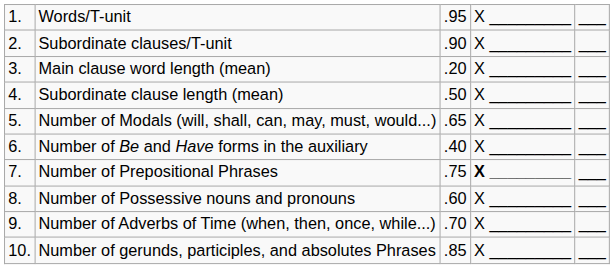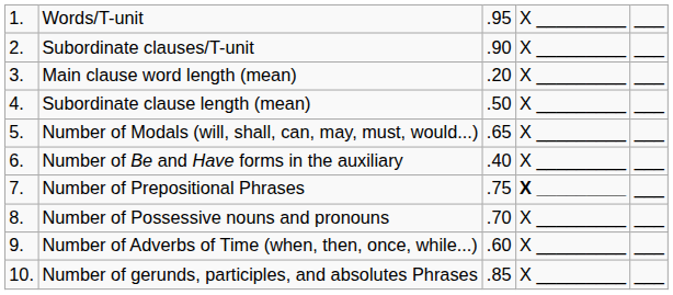Number of Possessive nouns and pronouns | column 3: .60 -> .70
Number of Adverbs of Time (when, then, once, while...) | column 3: .70 -> .60
